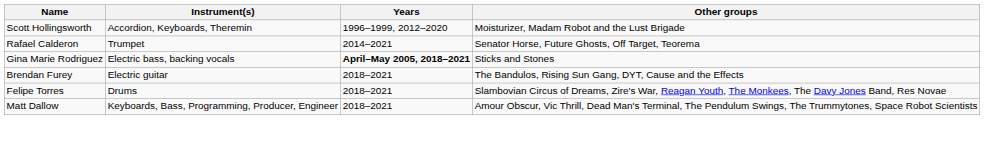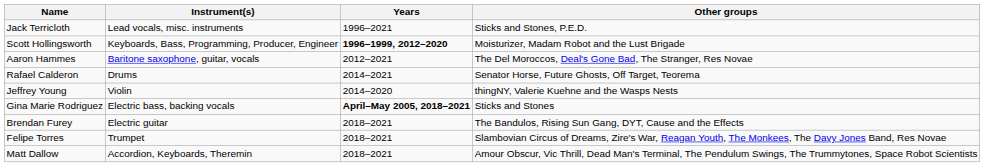+ row: Jack Terricloth | Lead vocals, misc. instruments | 1996–2021 | Sticks and Stones, P.E.D.
Scott Hollingsworth | Instrument(s): Accordion, Keyboards, Theremin -> Keyboards, Bass, Programming, Producer, Engineer
Scott Hollingsworth | Years: normal -> bold
+ row: Aaron Hammes | Baritone saxophone, guitar, vocals | 2012–2021 | The Del Moroccos, Deal's Gone Bad, The Stranger, Res Novae
Rafael Calderon | Instrument(s): Trumpet -> Drums
+ row: Jeffrey Young | Violin | 2014–2020 | thingNY, Valerie Kuehne and the Wasps Nests
Felipe Torres | Instrument(s): Drums -> Trumpet
Matt Dallow | Instrument(s): Keyboards, Bass, Programming, Producer, Engineer -> Accordion, Keyboards, Theremin
